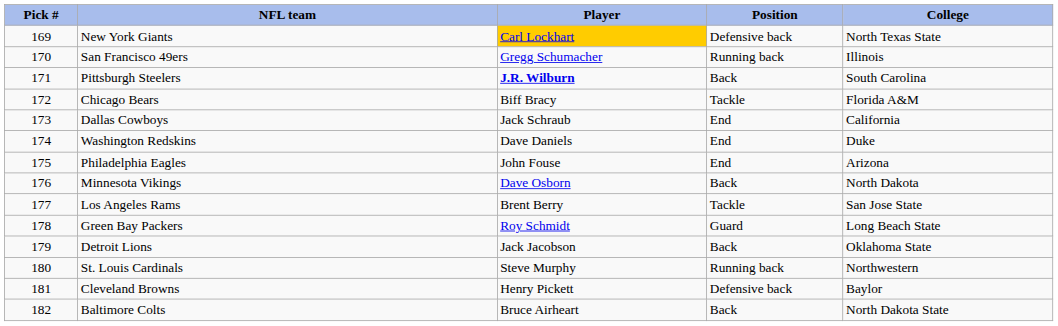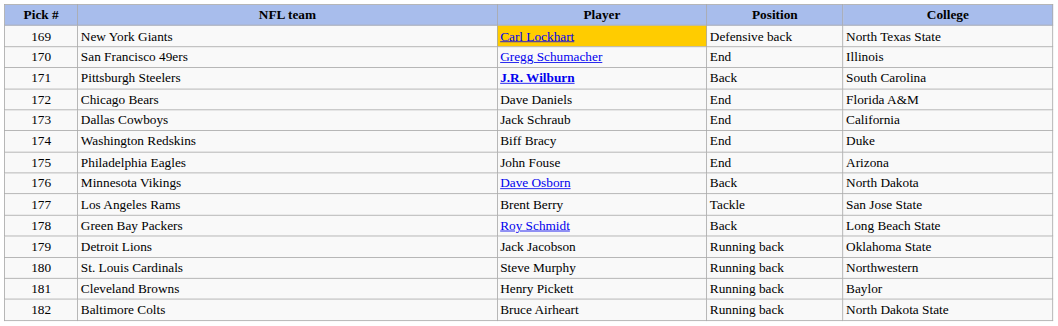San Francisco 49ers | Position: Running back -> End
Chicago Bears | Player: Biff Bracy -> Dave Daniels
Chicago Bears | Position: Tackle -> End
Washington Redskins | Player: Dave Daniels -> Biff Bracy
Green Bay Packers | Position: Guard -> Back
Detroit Lions | Position: Back -> Running back
Cleveland Browns | Position: Defensive back -> Running back
Baltimore Colts | Position: Back -> Running back
